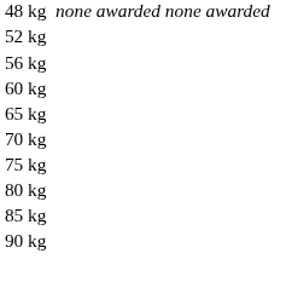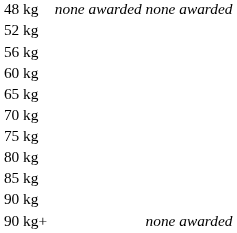+ row: 90 kg+ | none awarded
